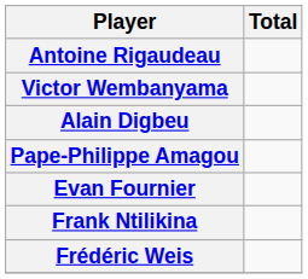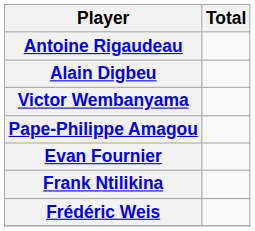rows swapped: Victor Wembanyama <-> Alain Digbeu
